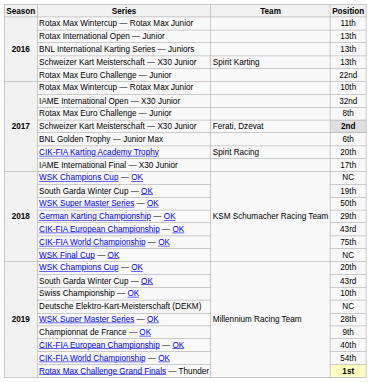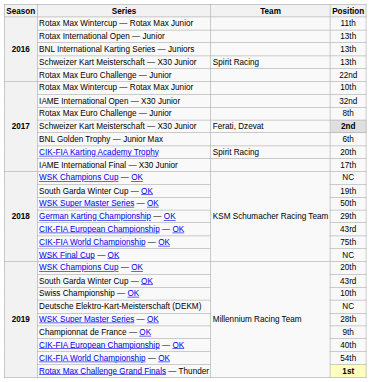Schweizer Kart Meisterschaft — X30 Junior / 13th | Team: Spirit Karting -> Spirit Racing
